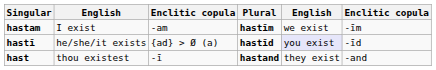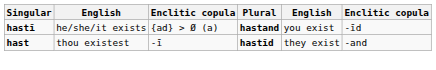- row: hastam | I exist | -am | hastīm | we exist | -īm
hastī | Plural: hastīd -> hastand
hastī | column 5: lavender background -> no background
hast | Plural: hastand -> hastīd
